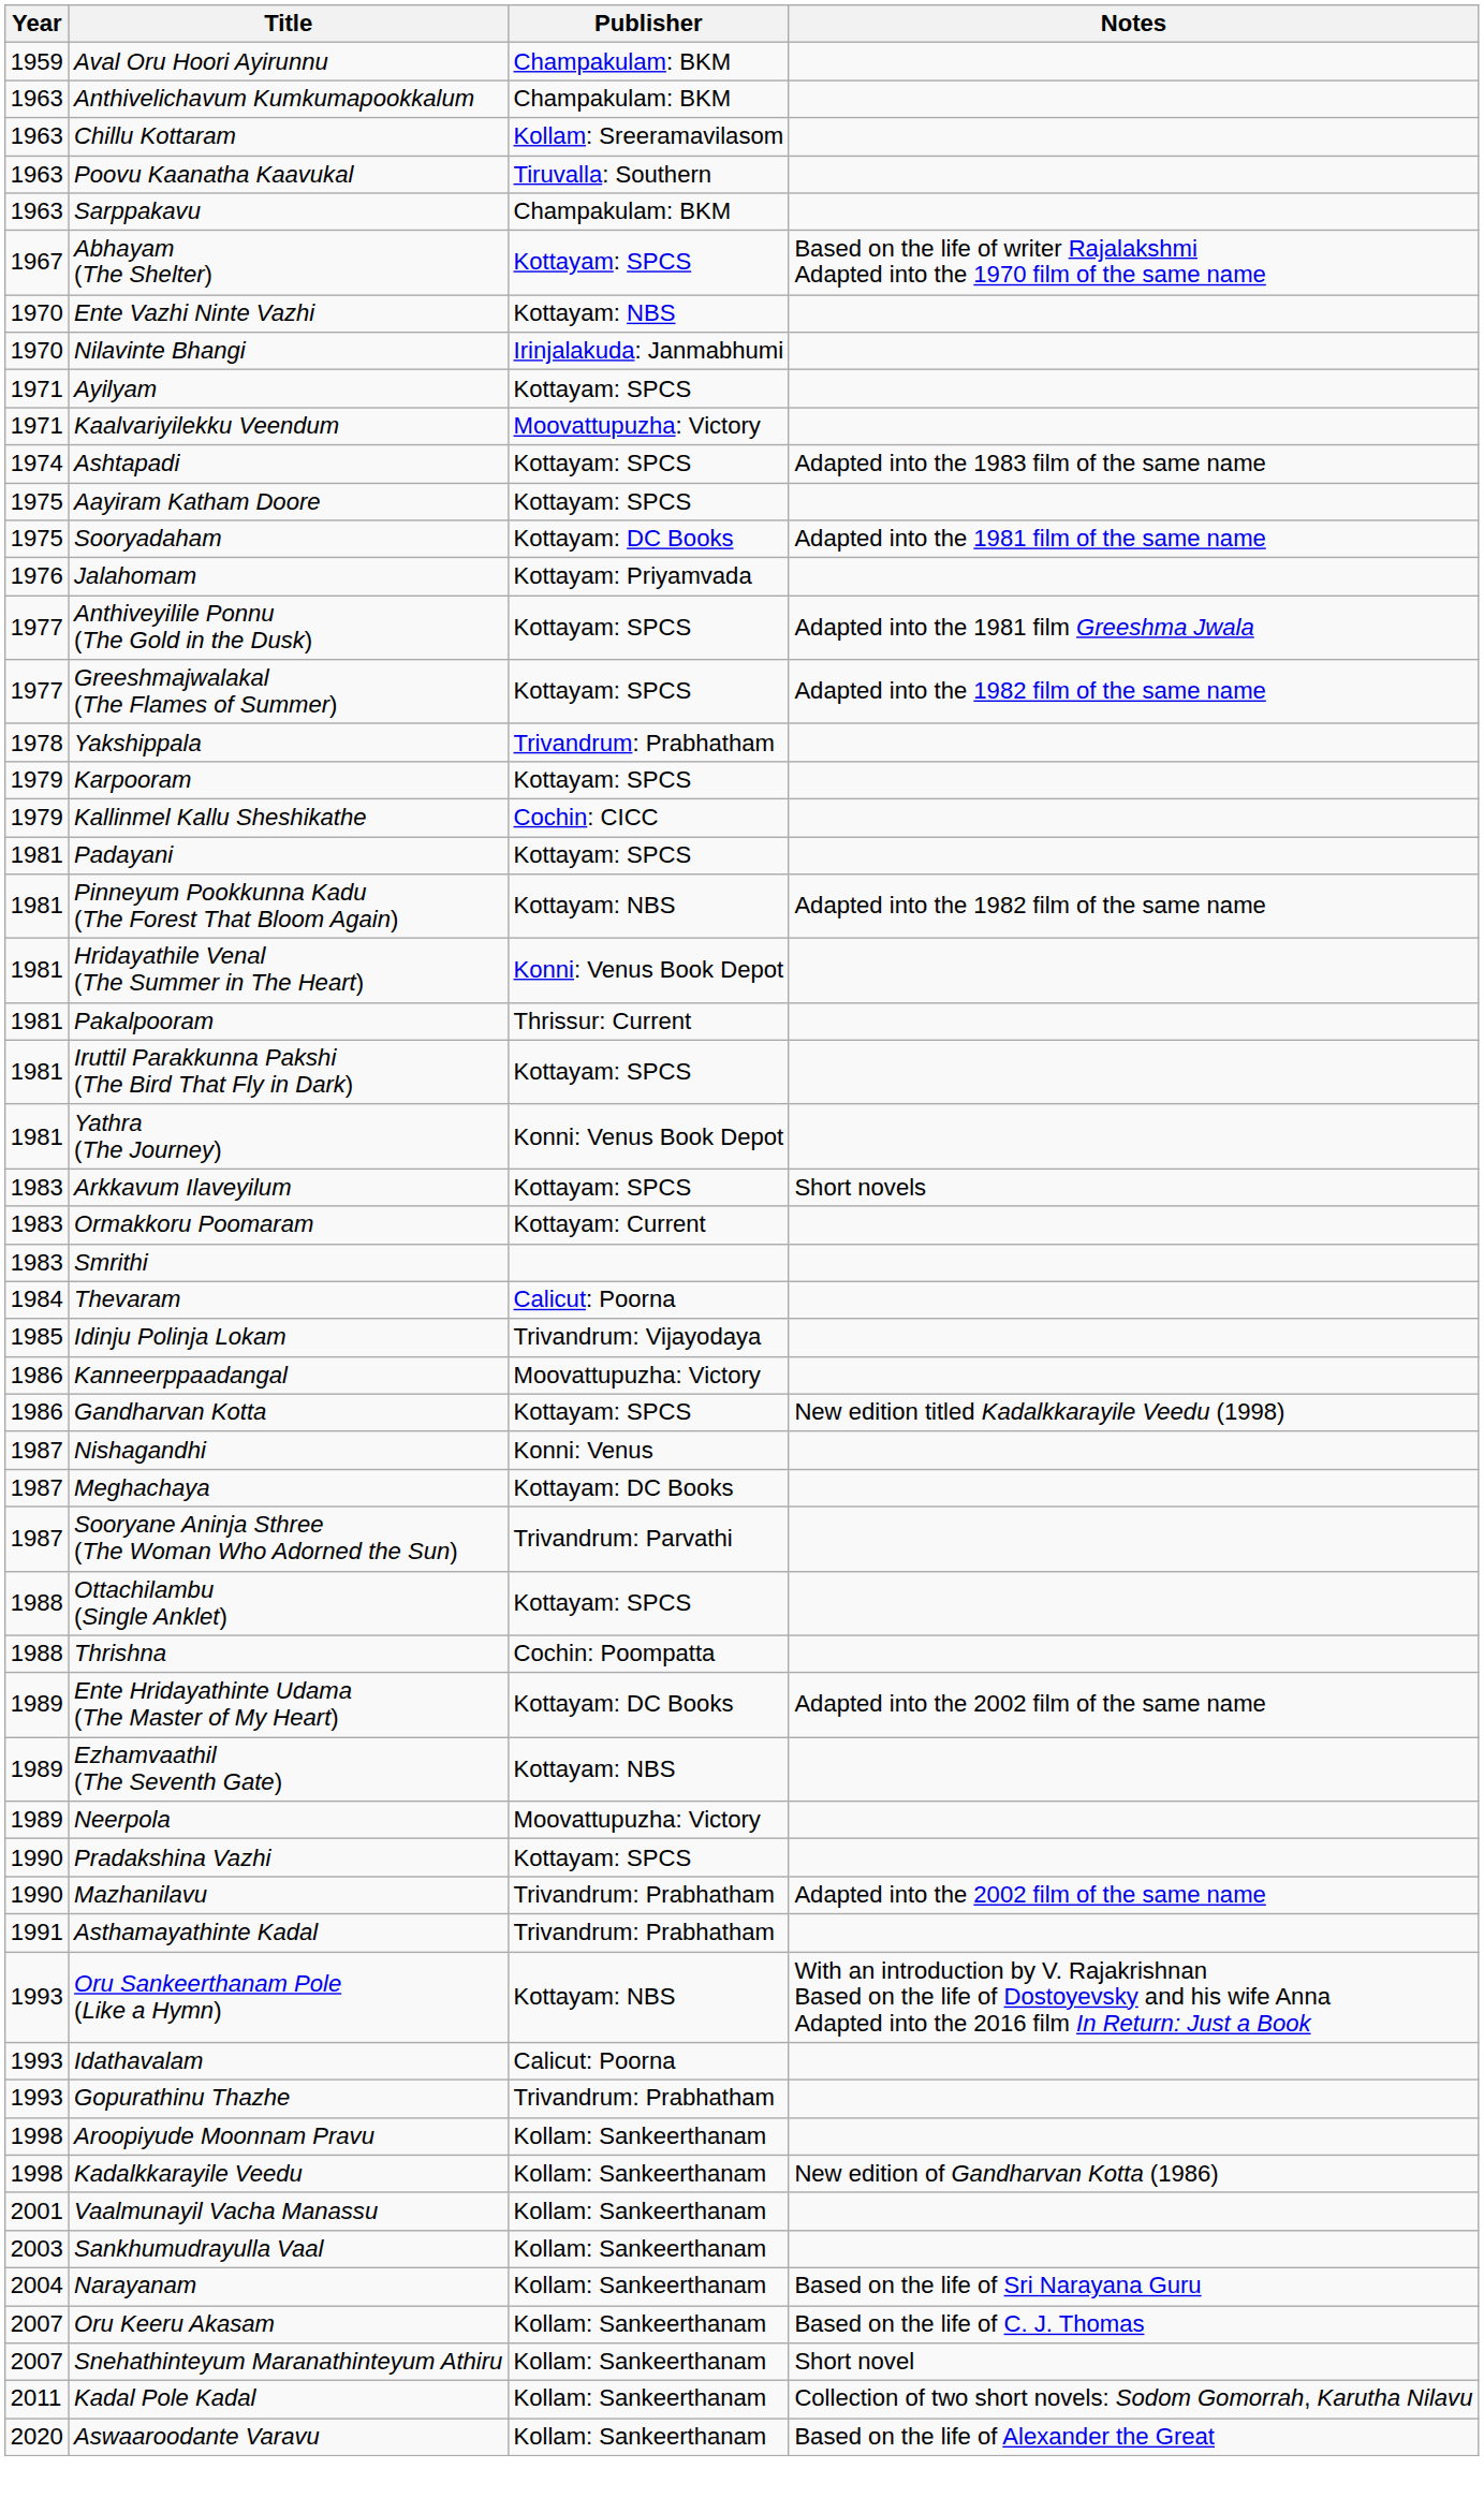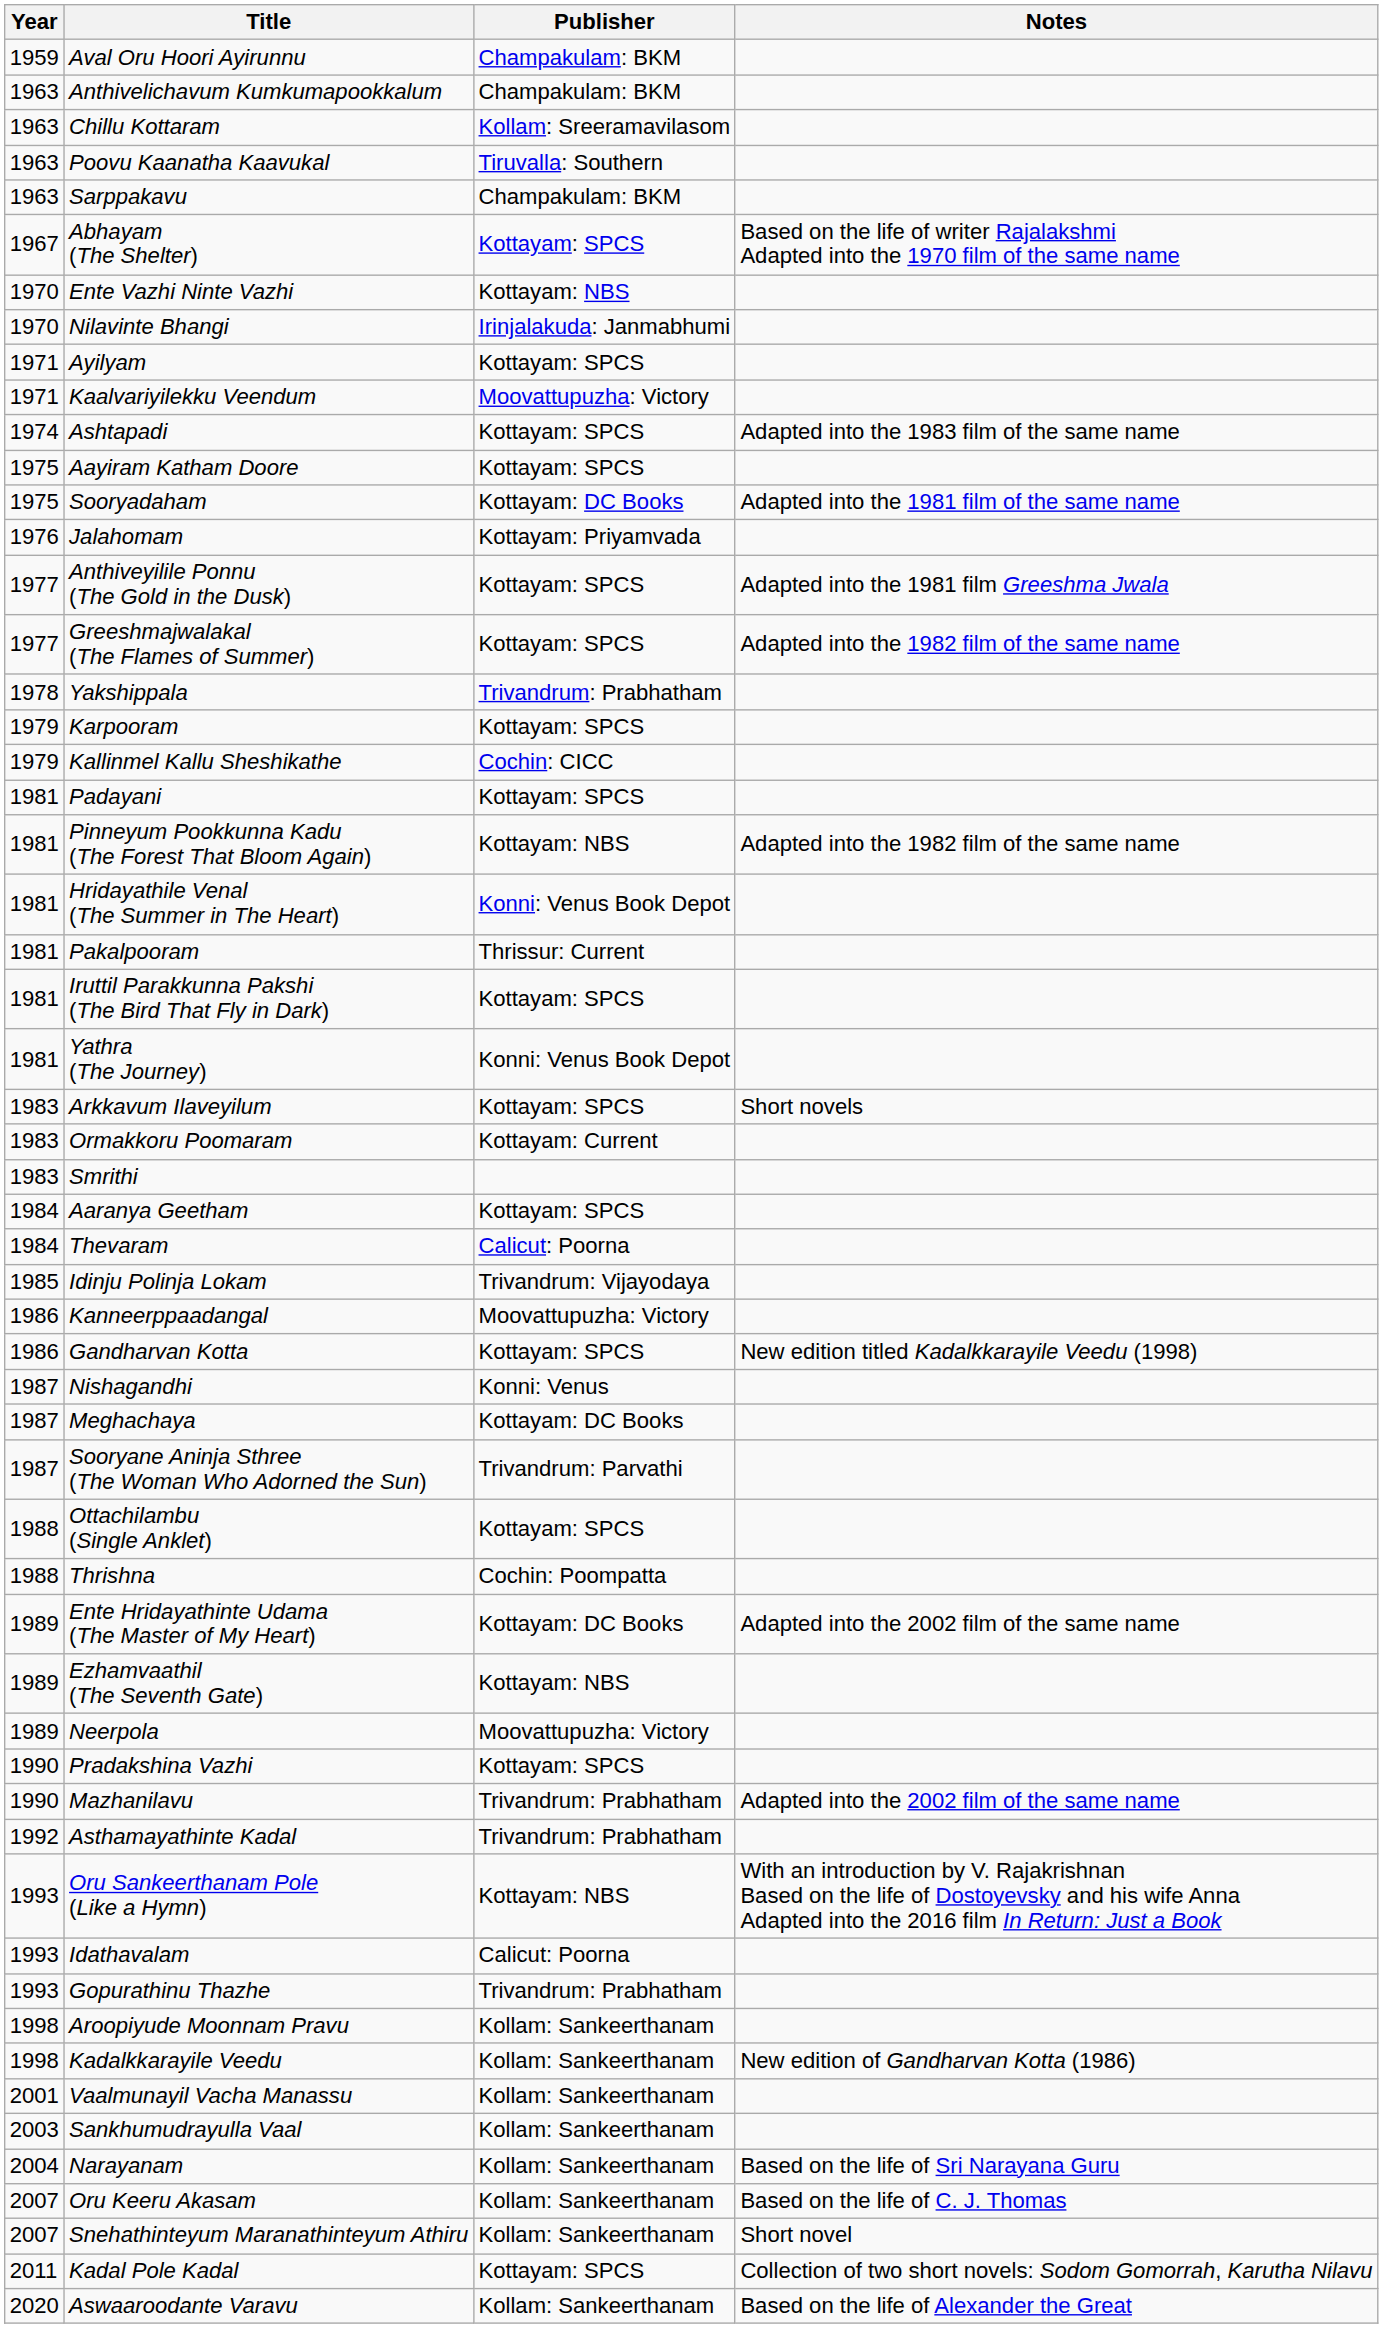+ row: 1984 | Aaranya Geetham | Kottayam: SPCS
Asthamayathinte Kadal | Year: 1991 -> 1992
Kadal Pole Kadal | Publisher: Kollam: Sankeerthanam -> Kottayam: SPCS
